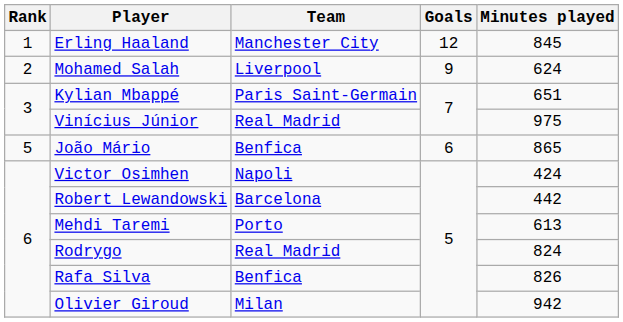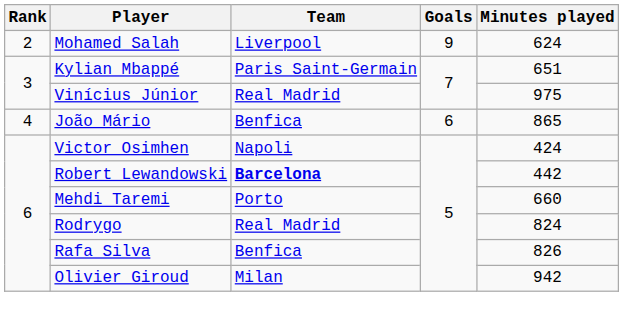- row: 1 | Erling Haaland | Manchester City | 12 | 845
João Mário | Rank: 5 -> 4
Robert Lewandowski | Team: normal -> bold
Mehdi Taremi | Minutes played: 613 -> 660
